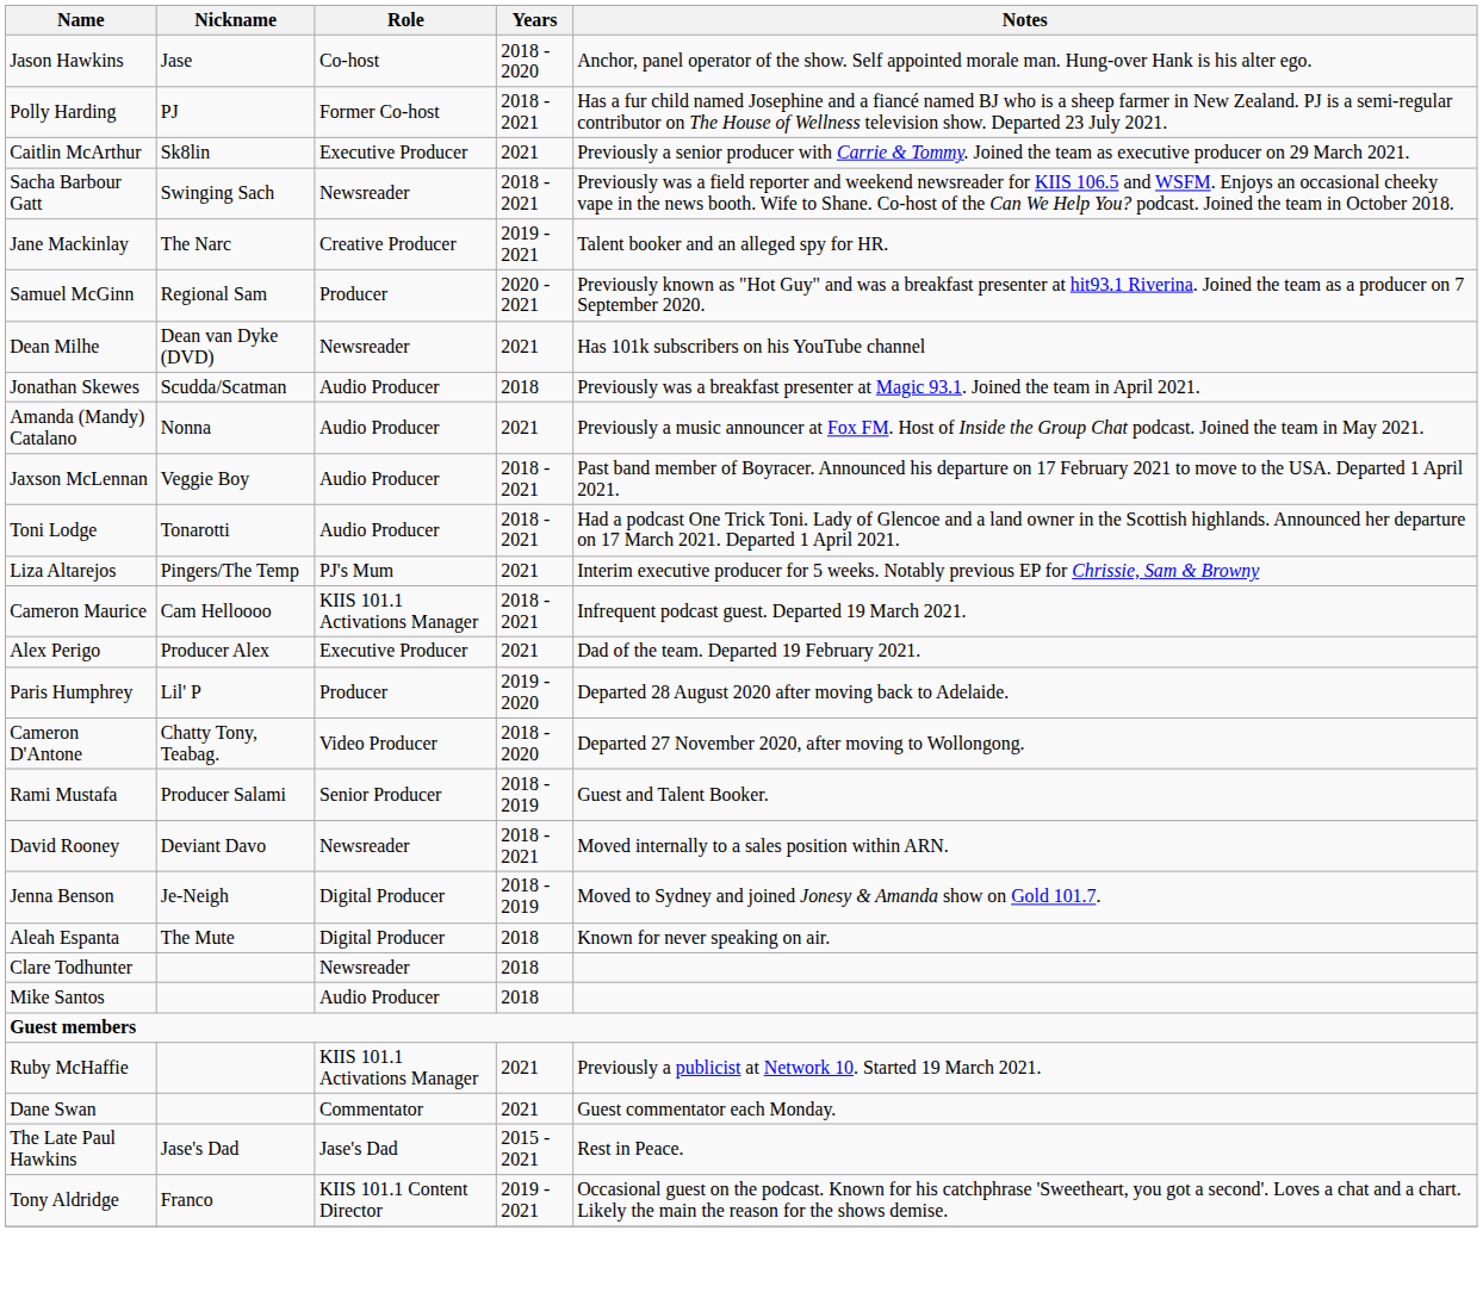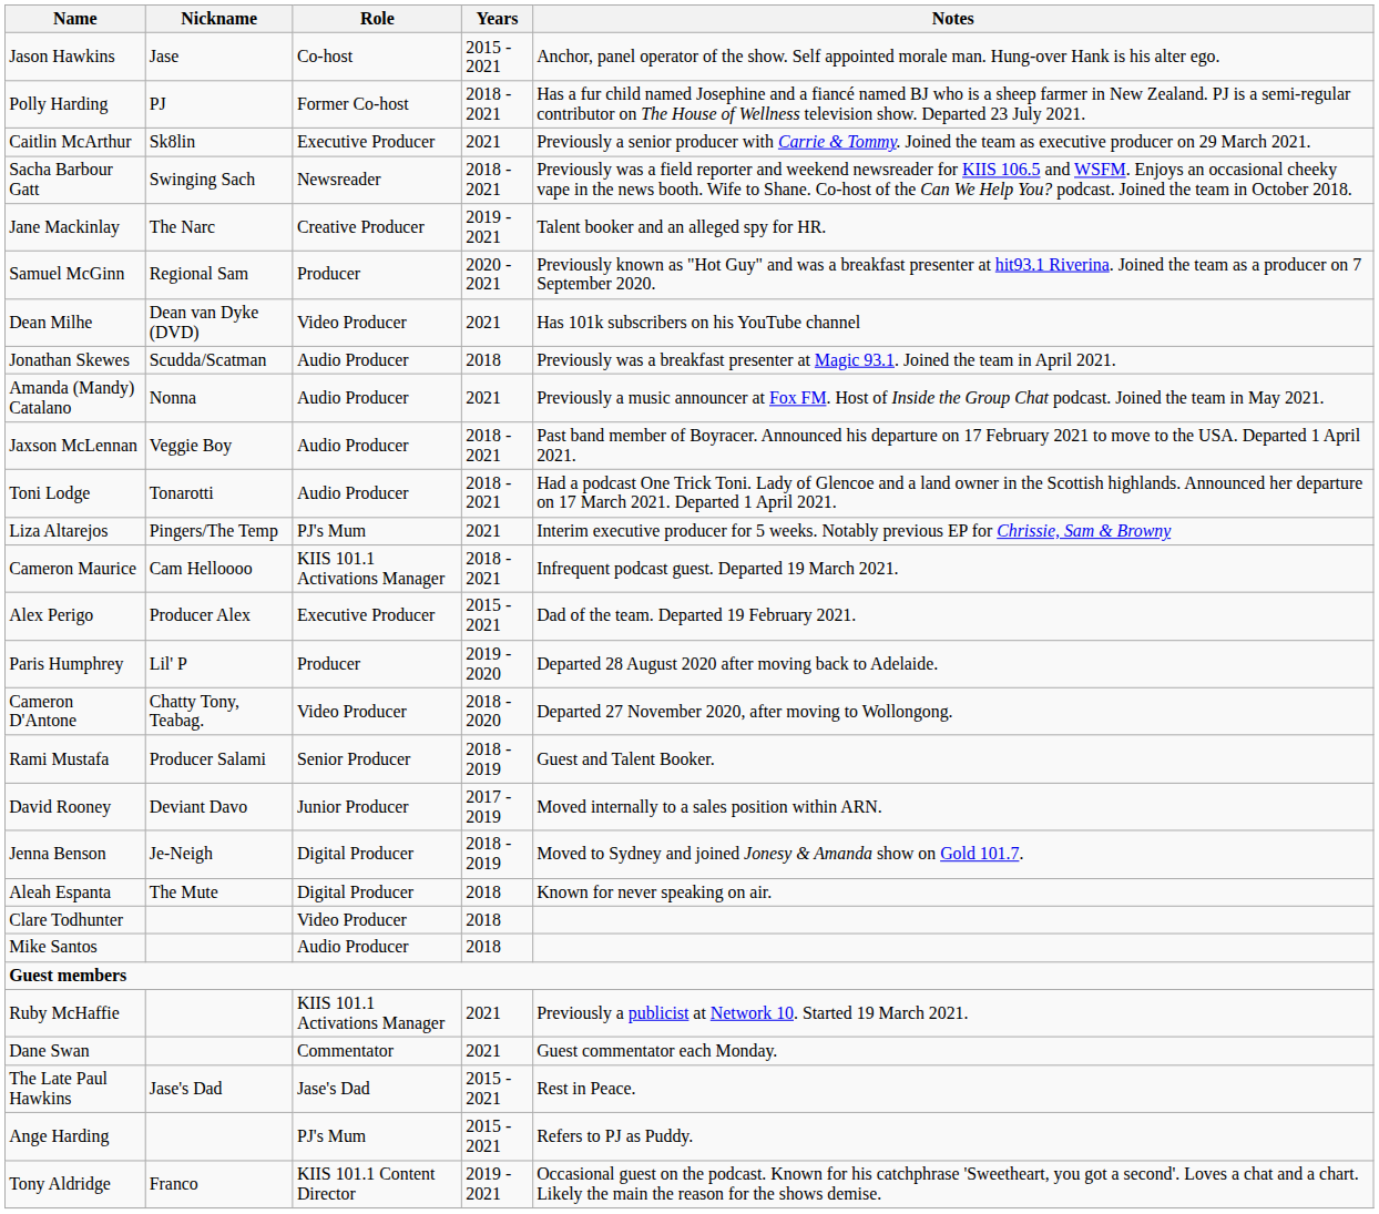Jason Hawkins | Years: 2018 - 2020 -> 2015 - 2021
Dean Milhe | Role: Newsreader -> Video Producer
Alex Perigo | Years: 2021 -> 2015 - 2021
David Rooney | Role: Newsreader -> Junior Producer
David Rooney | Years: 2018 - 2021 -> 2017 - 2019
Clare Todhunter | Role: Newsreader -> Video Producer
+ row: Ange Harding | PJ's Mum | 2015 - 2021 | Refers to PJ as Puddy.
